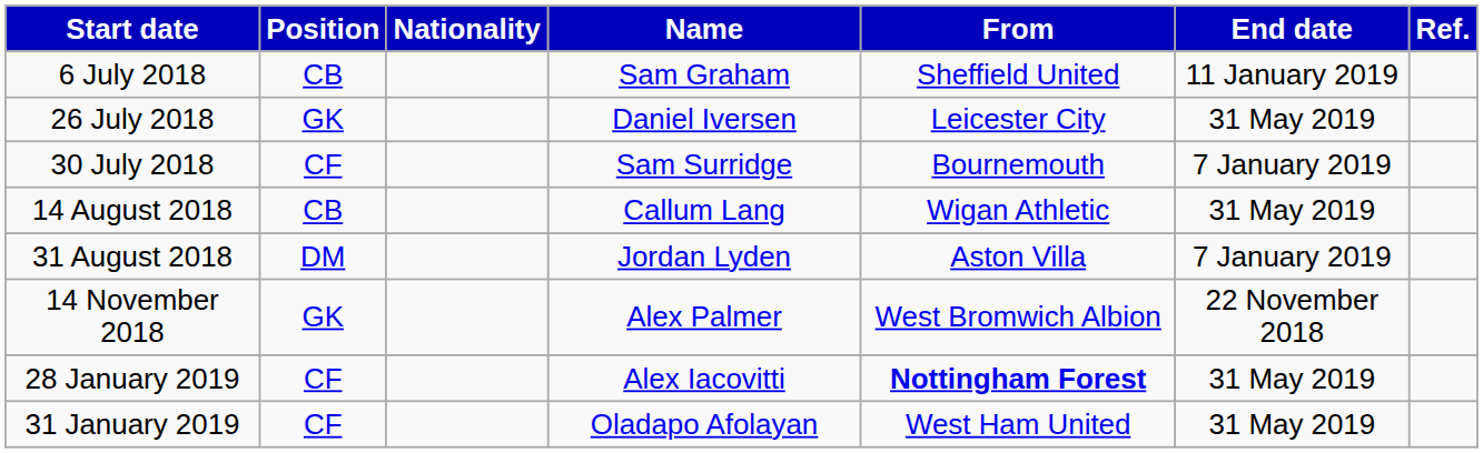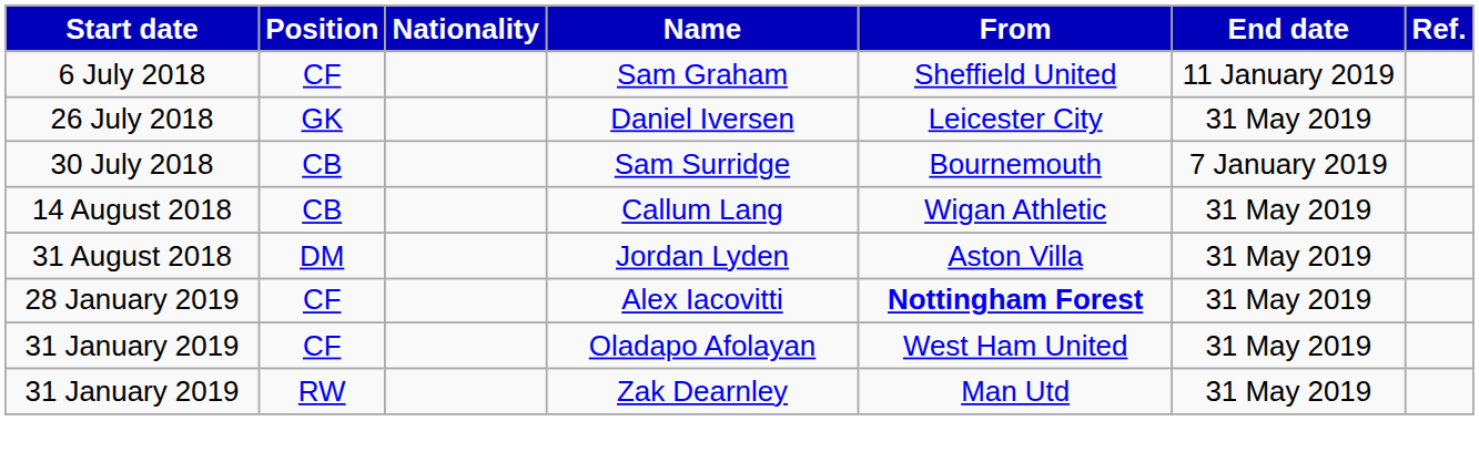Sam Graham | Position: CB -> CF
Sam Surridge | Position: CF -> CB
Jordan Lyden | End date: 7 January 2019 -> 31 May 2019
- row: 14 November 2018 | GK | Alex Palmer | West Bromwich Albion | 22 November 2018
+ row: 31 January 2019 | RW | Zak Dearnley | Man Utd | 31 May 2019
